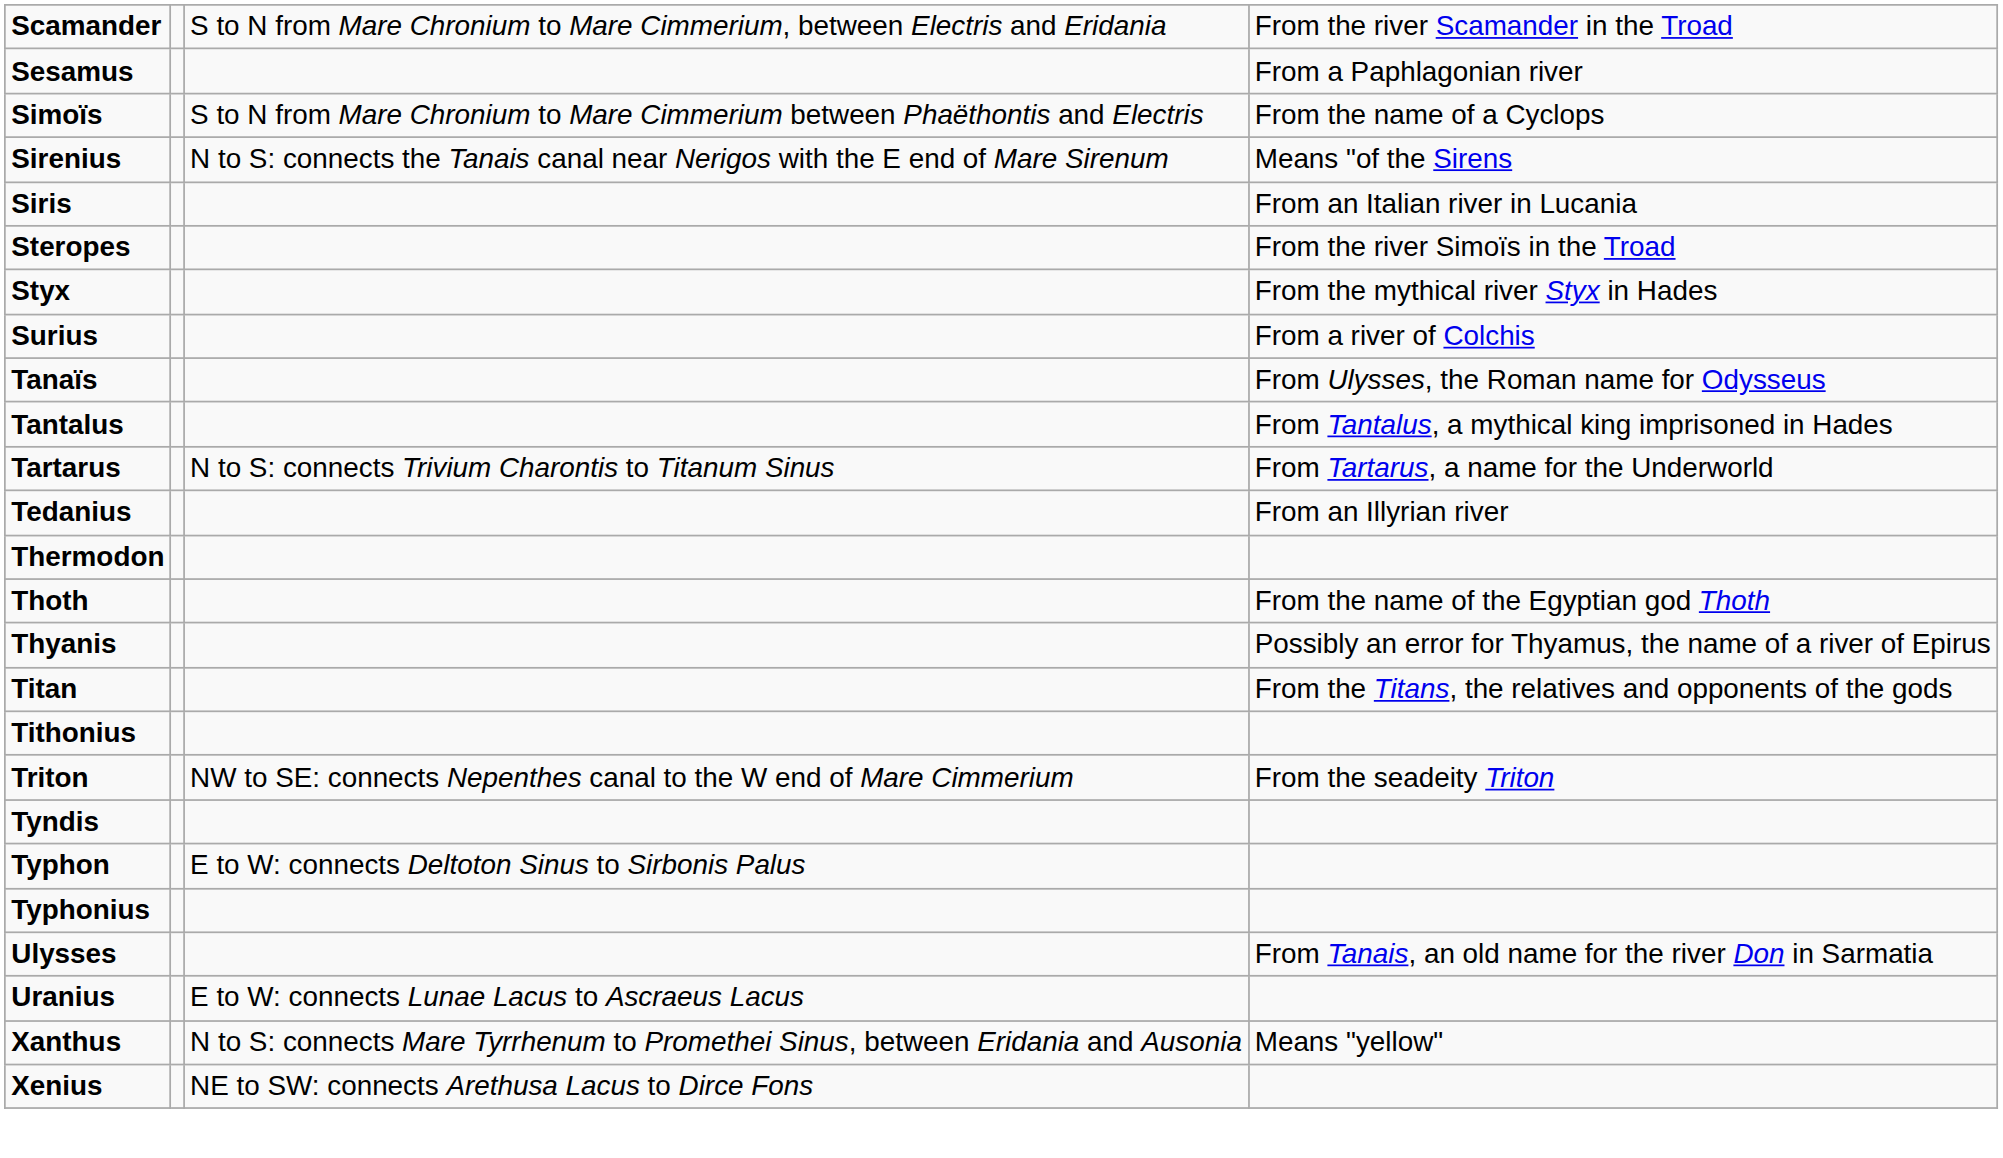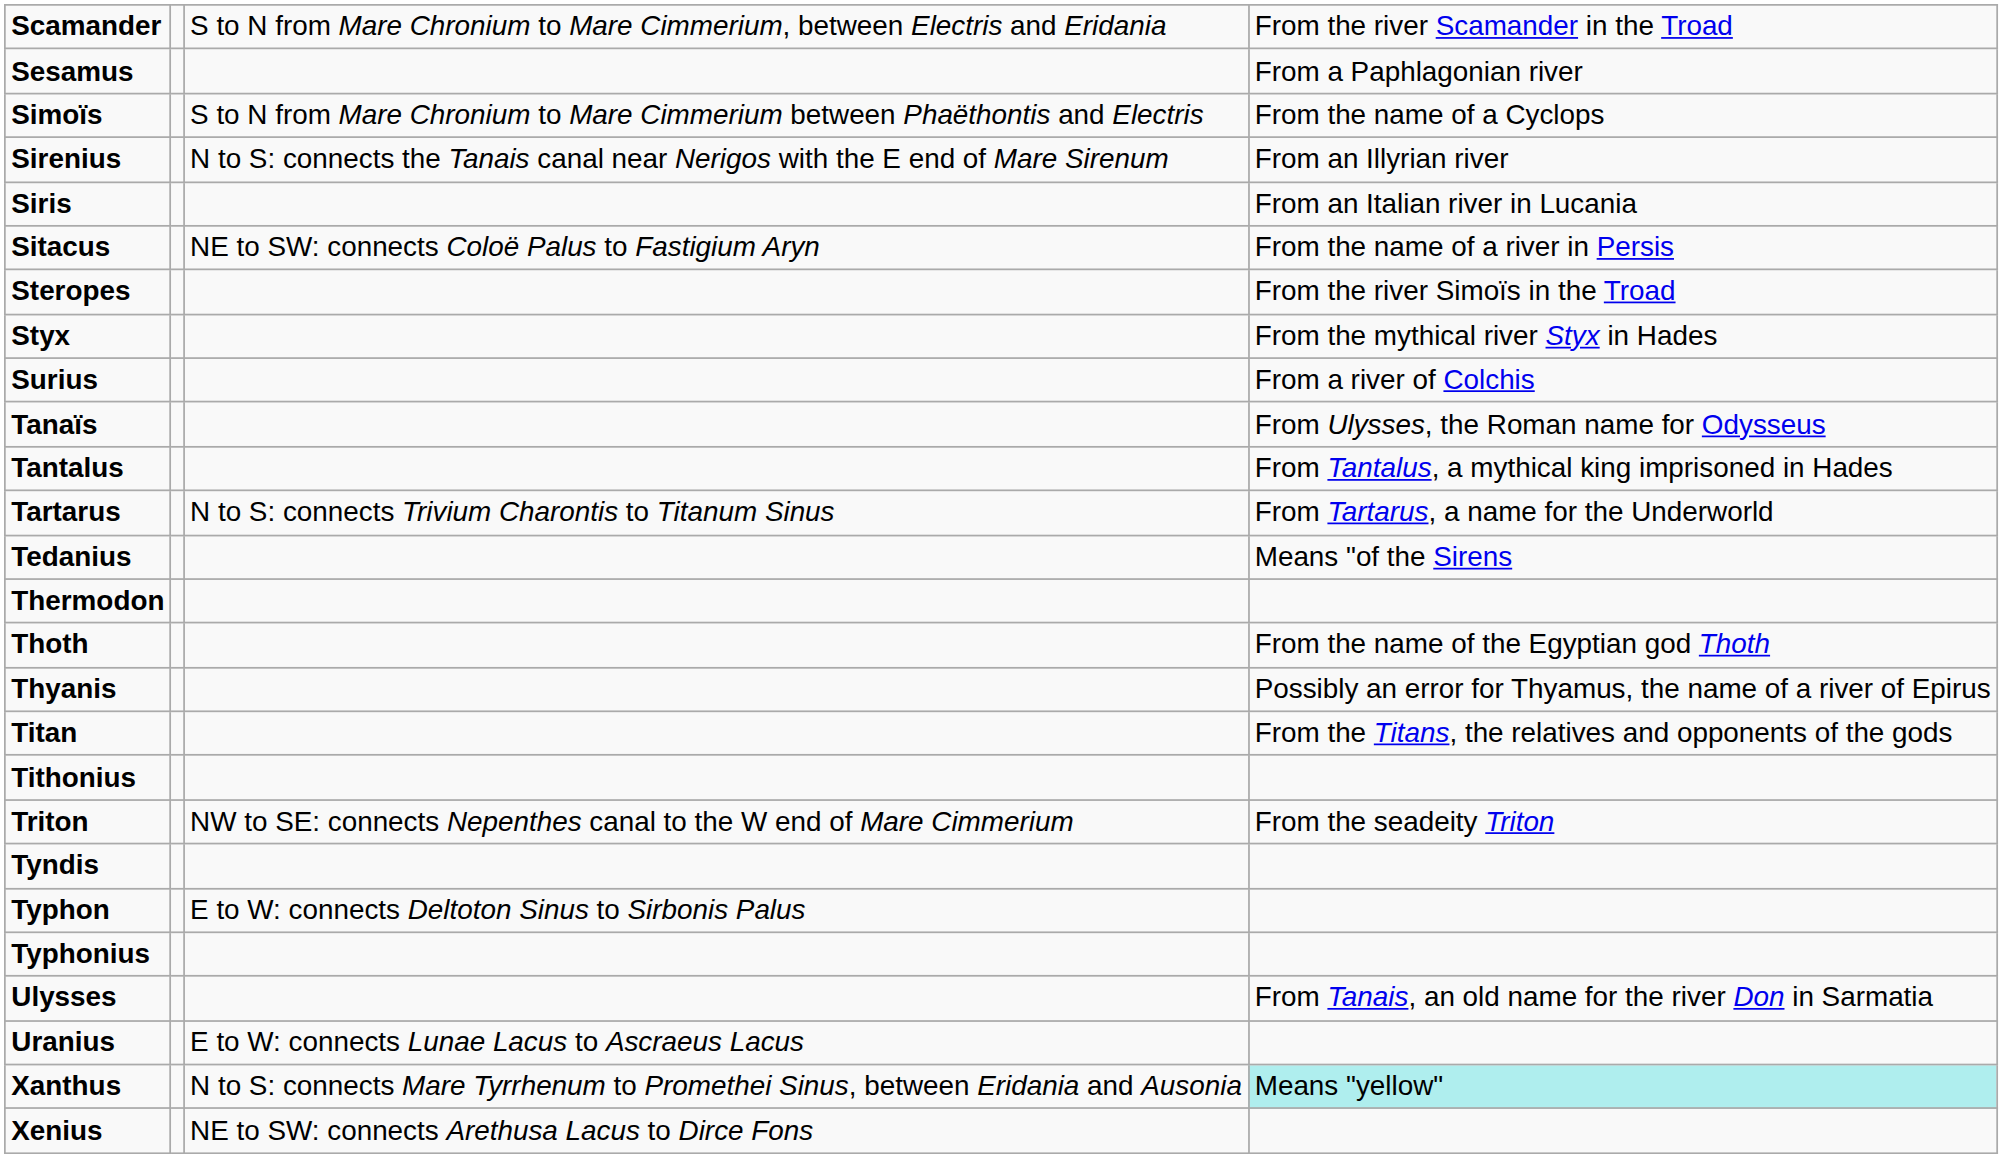Sirenius | column 4: Means "of the Sirens -> From an Illyrian river
+ row: Sitacus | NE to SW: connects Coloë Palus to Fastigium Aryn | From the name of a river in Persis
Tedanius | column 4: From an Illyrian river -> Means "of the Sirens
Xanthus | column 4: no background -> paleturquoise background
